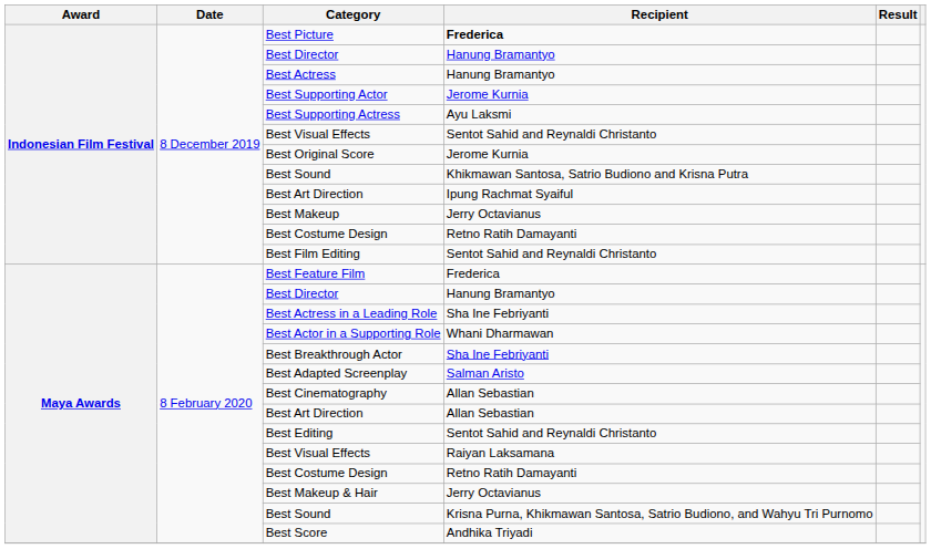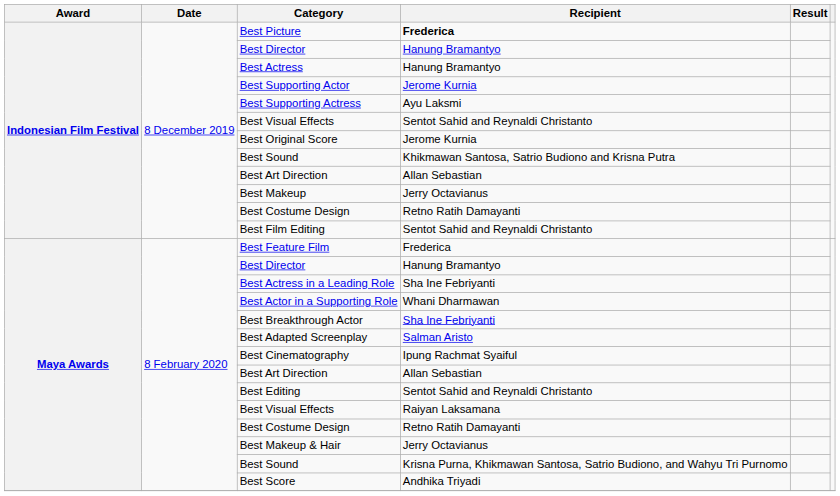Indonesian Film Festival / Best Art Direction | Recipient: Ipung Rachmat Syaiful -> Allan Sebastian
Best Cinematography | Recipient: Allan Sebastian -> Ipung Rachmat Syaiful
